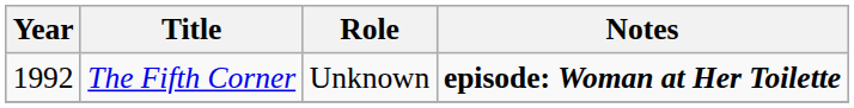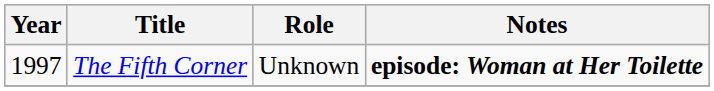The Fifth Corner | Year: 1992 -> 1997
